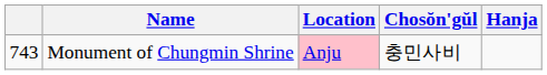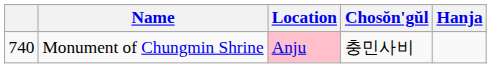Monument of Chungmin Shrine | column 1: 743 -> 740
